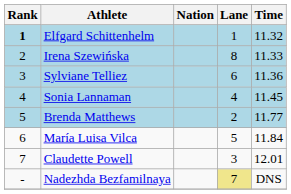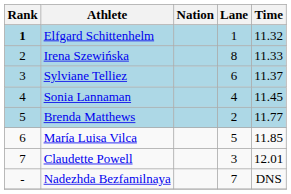Sylviane Telliez | Time: 11.36 -> 11.37
María Luisa Vilca | Time: 11.84 -> 11.85
Nadezhda Bezfamilnaya | Lane: khaki background -> no background
